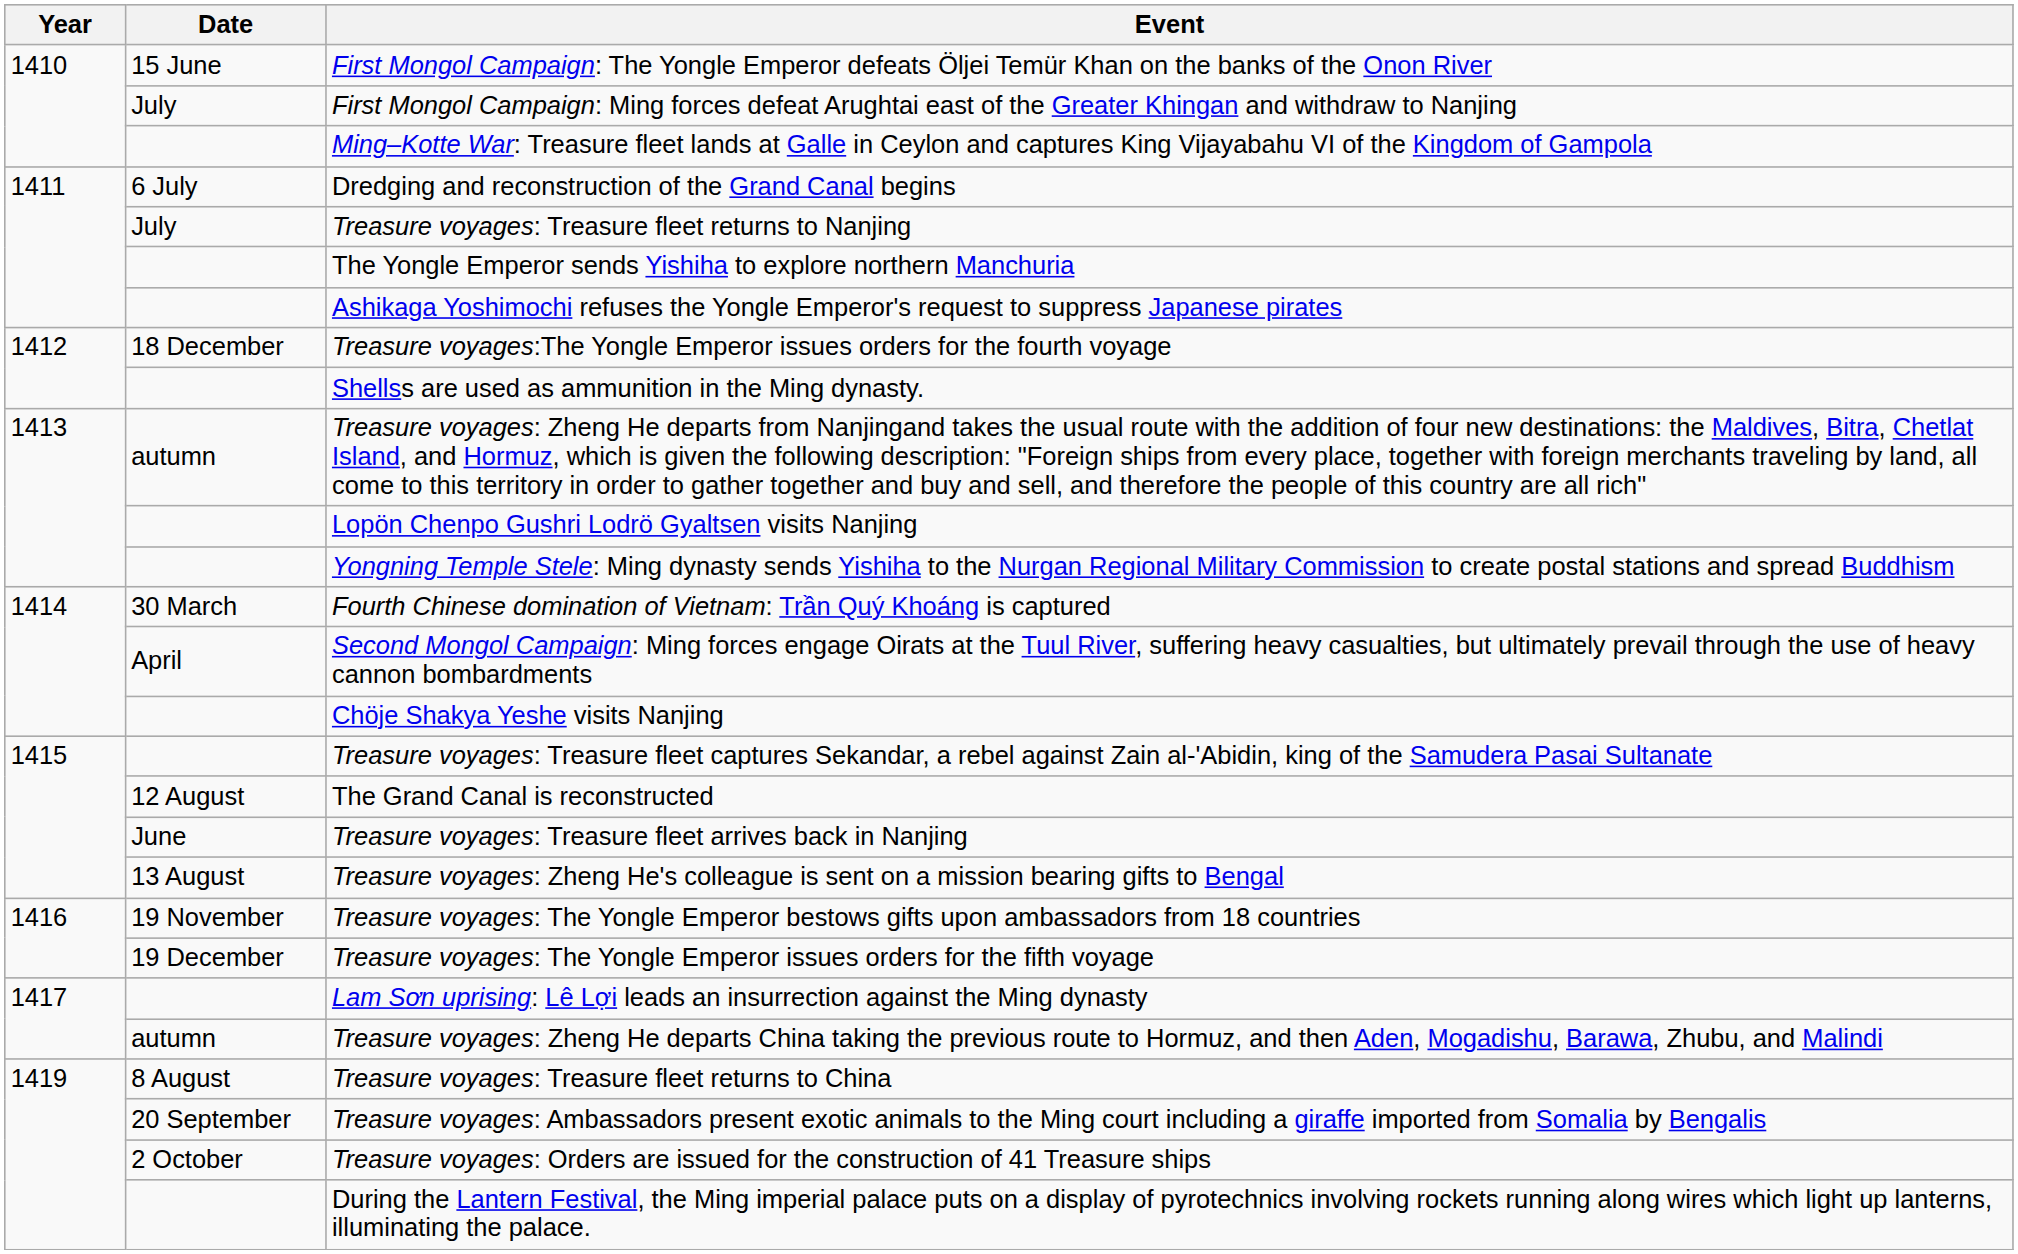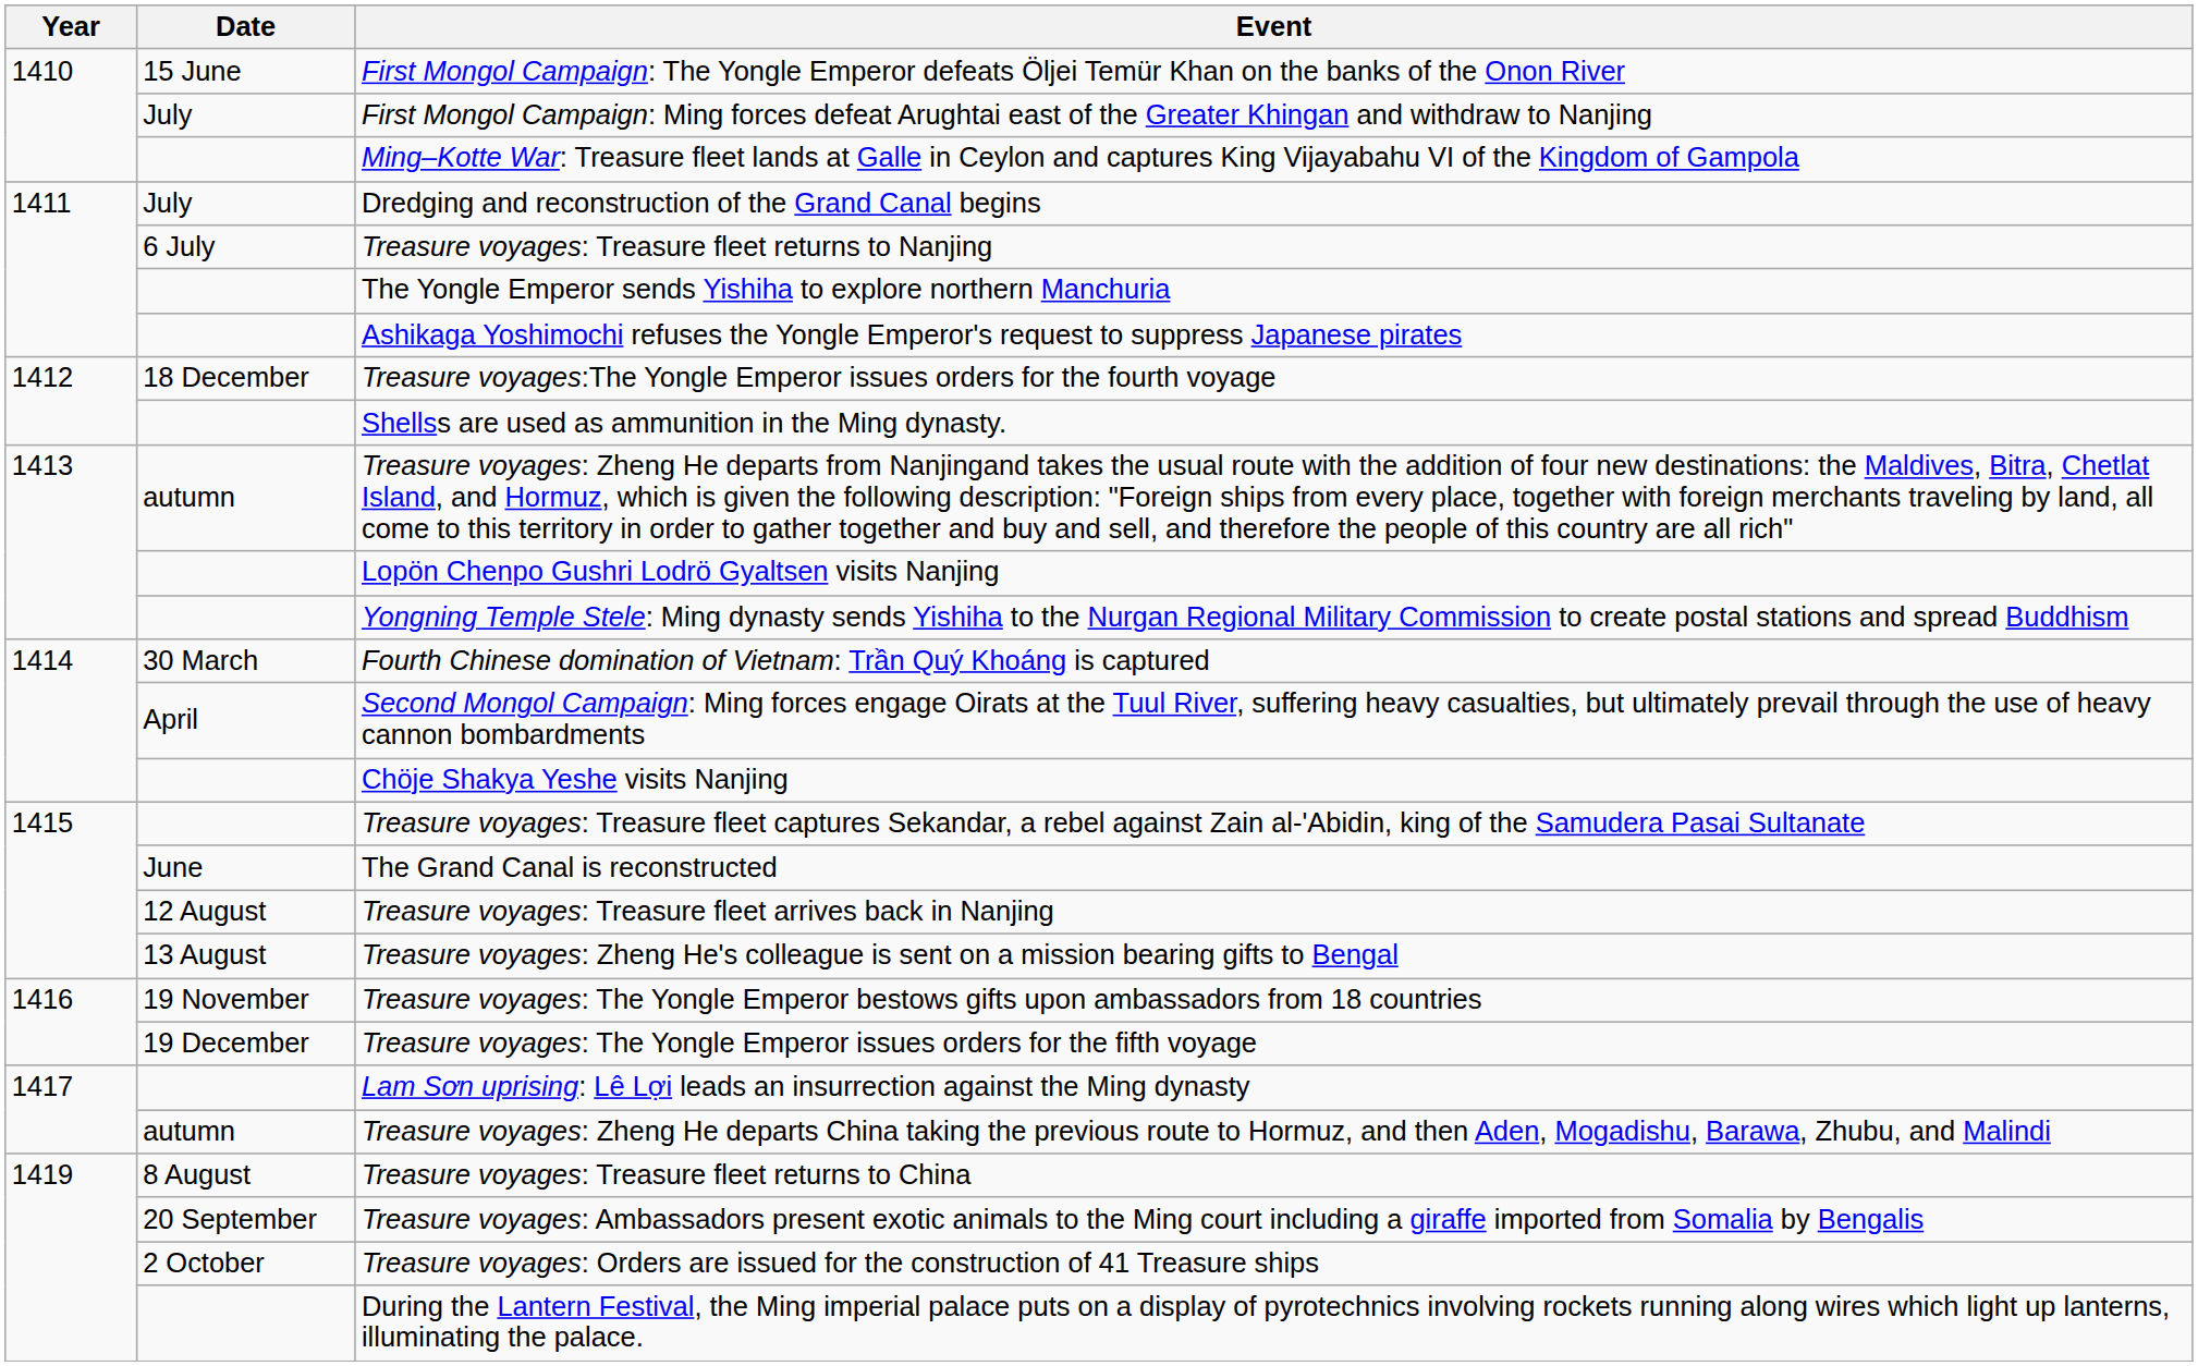Dredging and reconstruction of the Grand Canal begins | Date: 6 July -> July
Treasure voyages: Treasure fleet returns to Nanjing | Date: July -> 6 July
The Grand Canal is reconstructed | Date: 12 August -> June
Treasure voyages: Treasure fleet arrives back in Nanjing | Date: June -> 12 August
